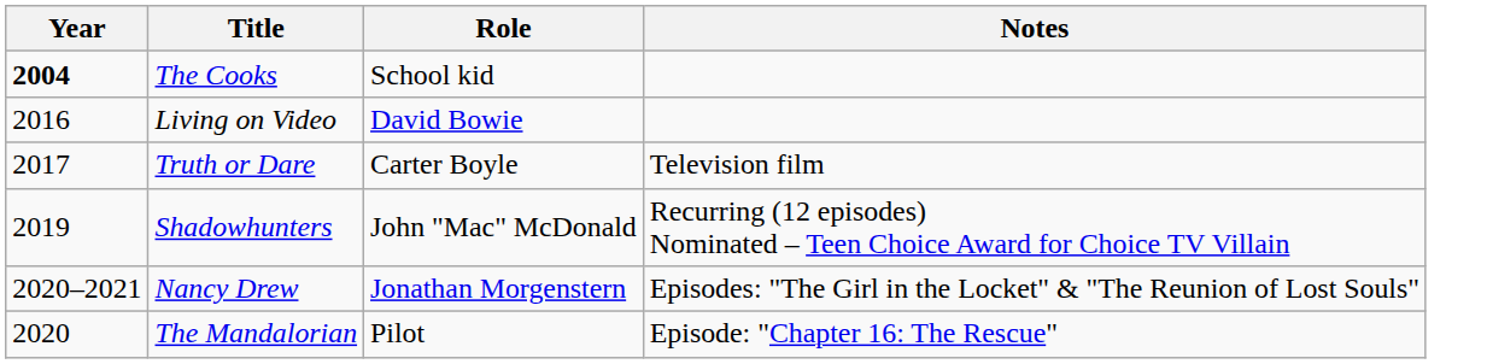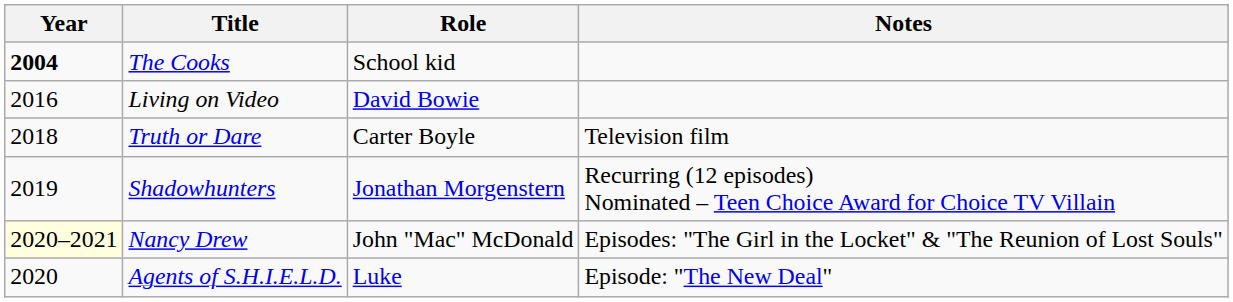Truth or Dare | Year: 2017 -> 2018
Shadowhunters | Role: John "Mac" McDonald -> Jonathan Morgenstern
Nancy Drew | Year: no background -> lightyellow background
Nancy Drew | Role: Jonathan Morgenstern -> John "Mac" McDonald
+ row: 2020 | Agents of S.H.I.E.L.D. | Luke | Episode: "The New Deal"
- row: 2020 | The Mandalorian | Pilot | Episode: "Chapter 16: The Rescue"
